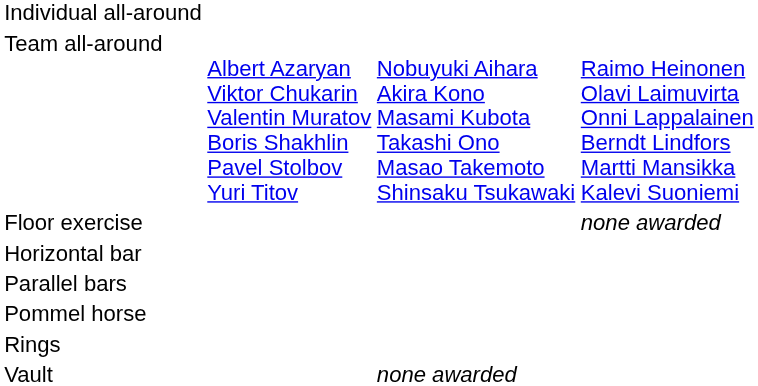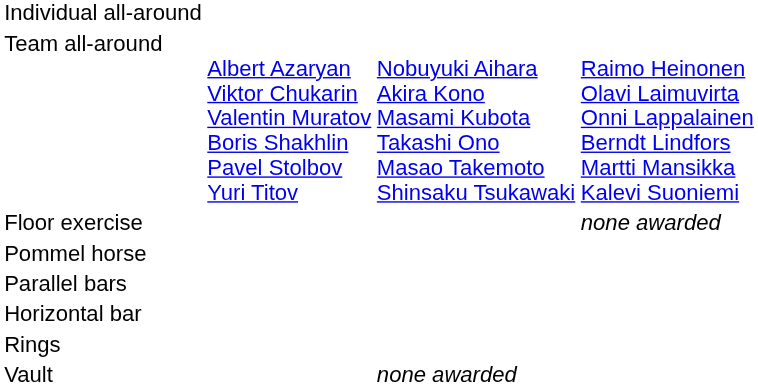rows swapped: Horizontal bar <-> Pommel horse
